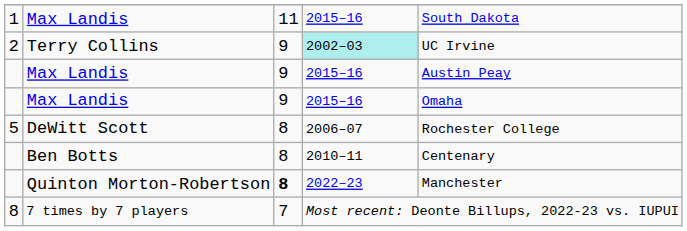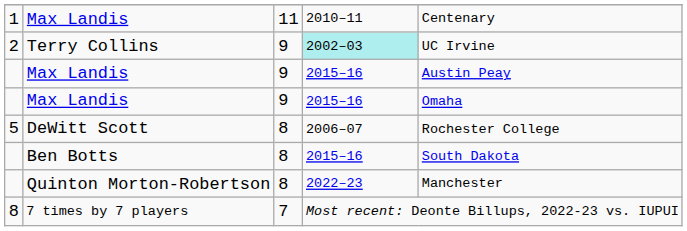1 / Max Landis | column 4: 2015–16 -> 2010–11
1 / Max Landis | column 5: South Dakota -> Centenary
Ben Botts | column 4: 2010–11 -> 2015–16
Ben Botts | column 5: Centenary -> South Dakota
Quinton Morton-Robertson | column 3: bold -> normal
